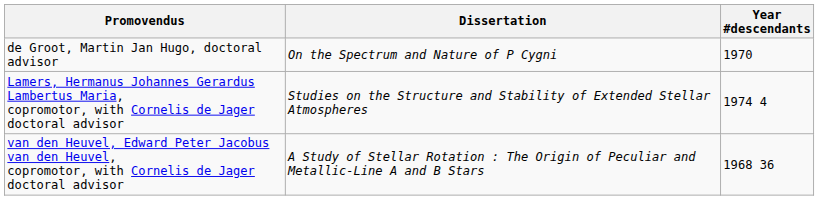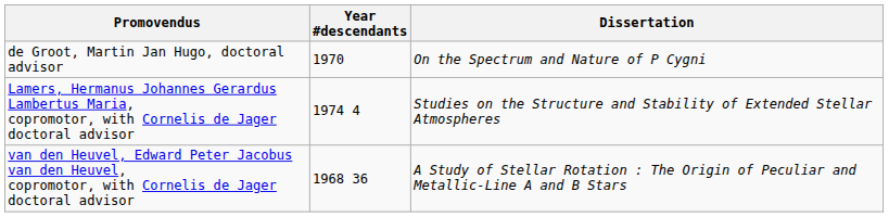columns swapped: Dissertation <-> Year #descendants
